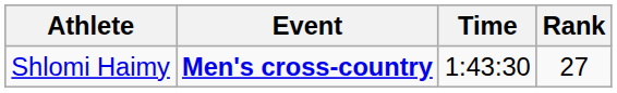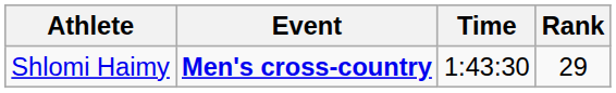Shlomi Haimy | Rank: 27 -> 29
